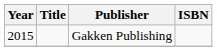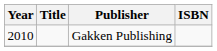Gakken Publishing | Year: 2015 -> 2010
